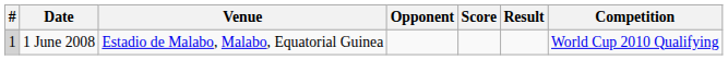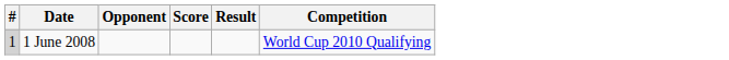- column: Venue | Estadio de Malabo, Malabo, Equatorial Guinea
